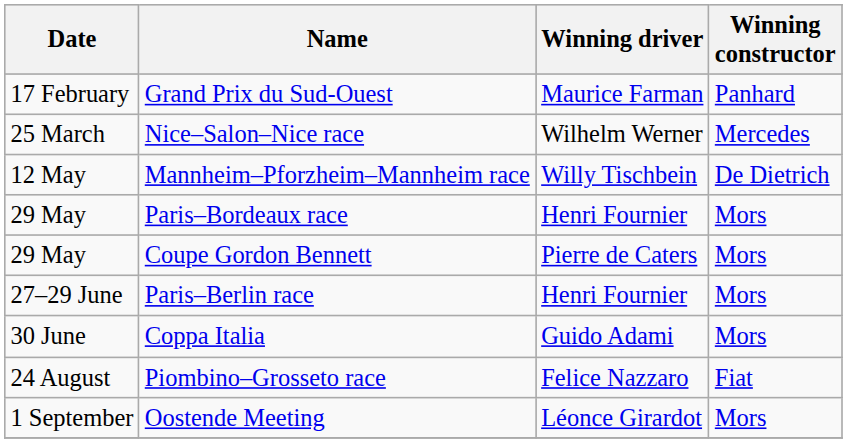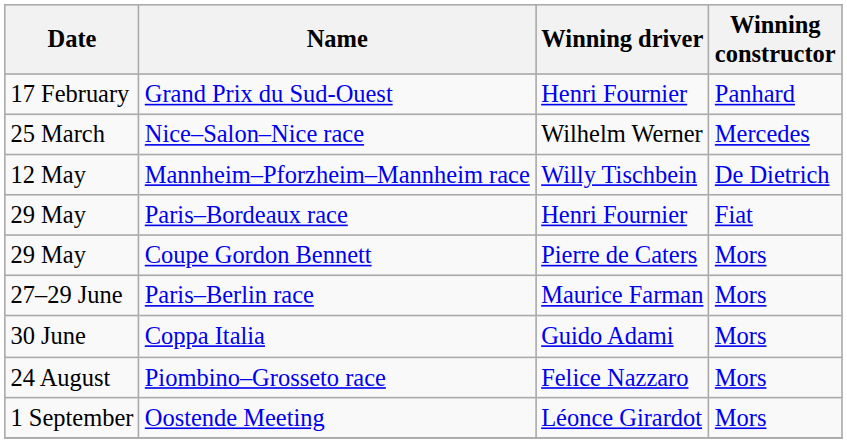Grand Prix du Sud-Ouest | Winning driver: Maurice Farman -> Henri Fournier
Paris–Bordeaux race | Winning constructor: Mors -> Fiat
Paris–Berlin race | Winning driver: Henri Fournier -> Maurice Farman
Piombino–Grosseto race | Winning constructor: Fiat -> Mors
